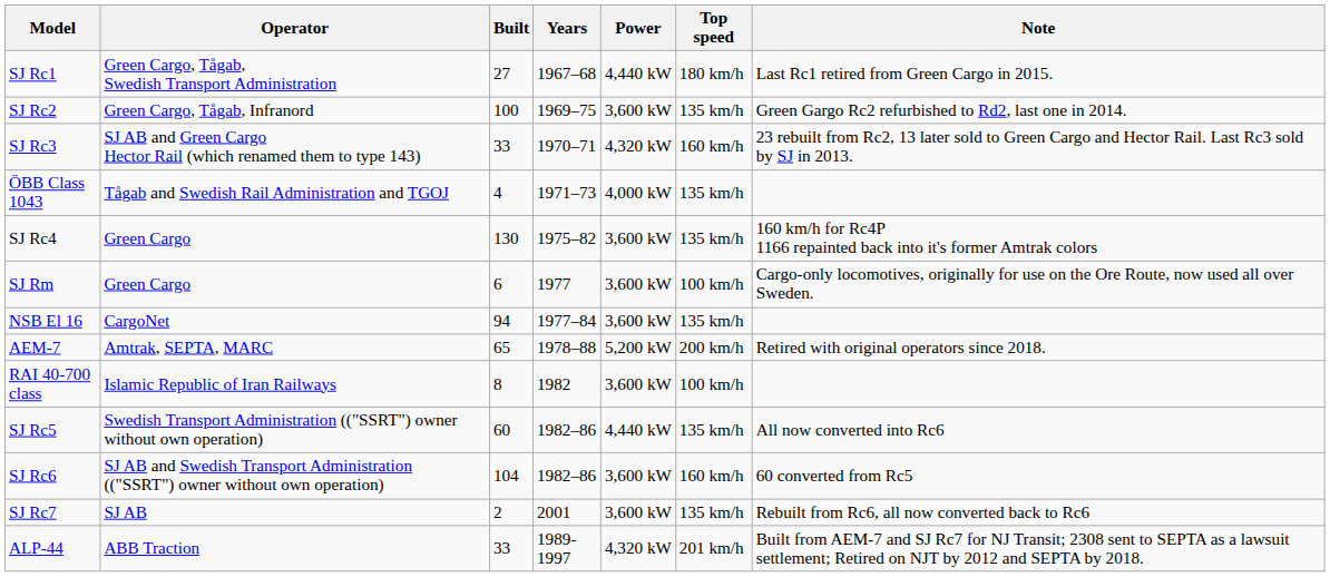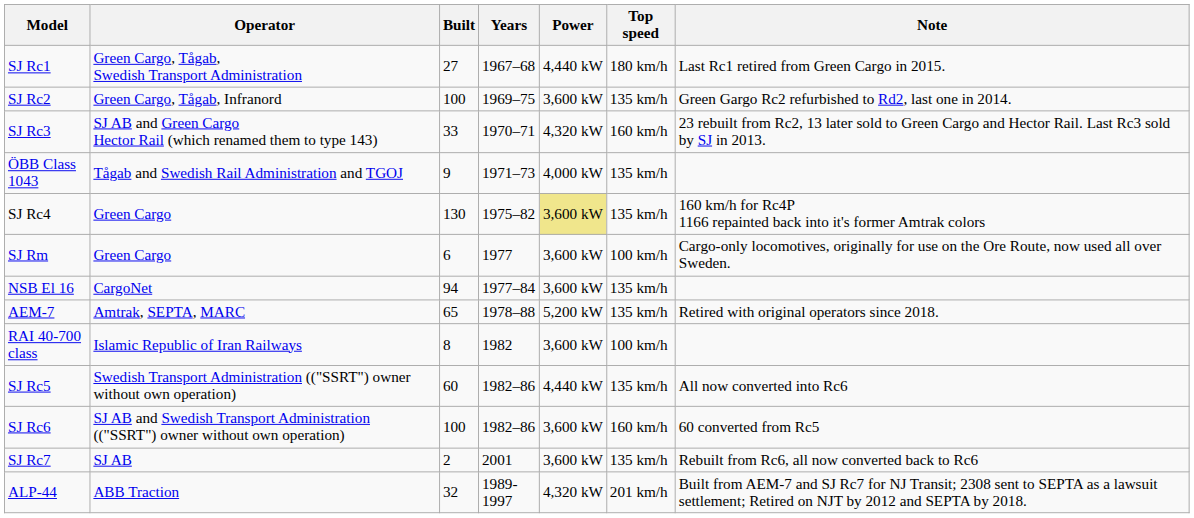ÖBB Class 1043 | Built: 4 -> 9
SJ Rc4 | Power: no background -> khaki background
AEM-7 | Top speed: 200 km/h -> 135 km/h
SJ Rc6 | Built: 104 -> 100
ALP-44 | Built: 33 -> 32
